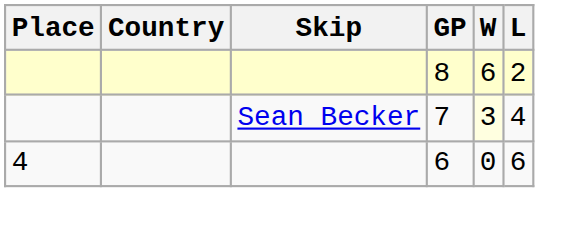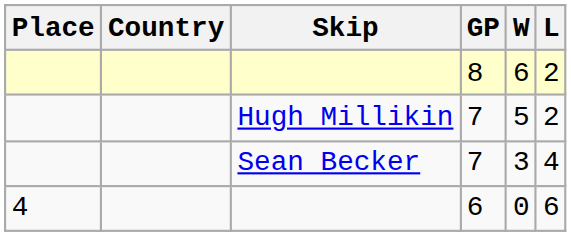+ row: Hugh Millikin | 7 | 5 | 2
Sean Becker | W: lightyellow background -> no background
